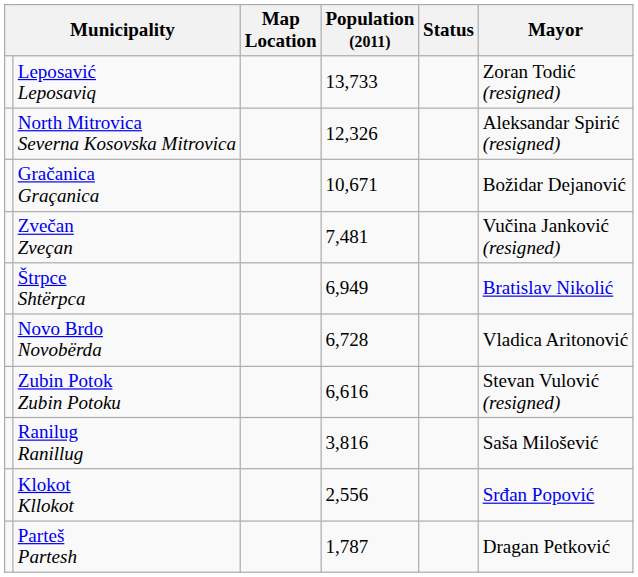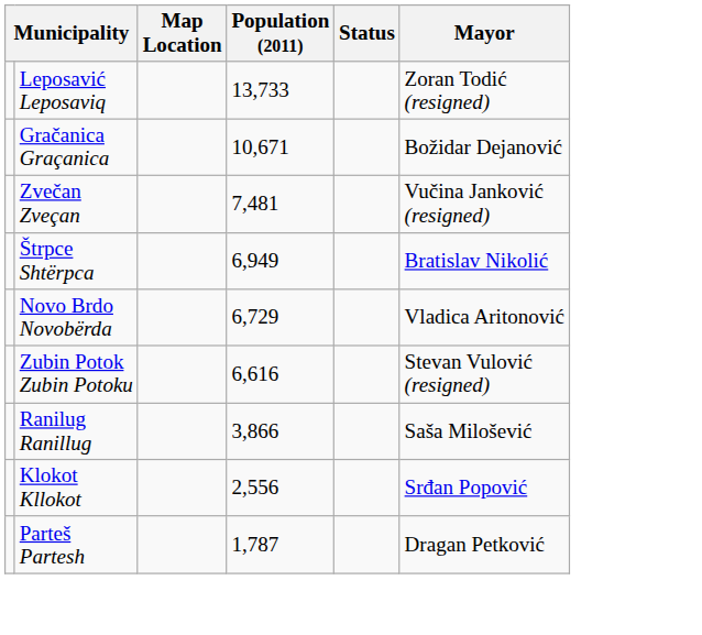- row: North Mitrovica Severna Kosovska Mitrovica | 12,326 | Aleksandar Spirić (resigned)
Novo Brdo Novobërda | Population (2011): 6,728 -> 6,729
Ranilug Ranillug | Population (2011): 3,816 -> 3,866
